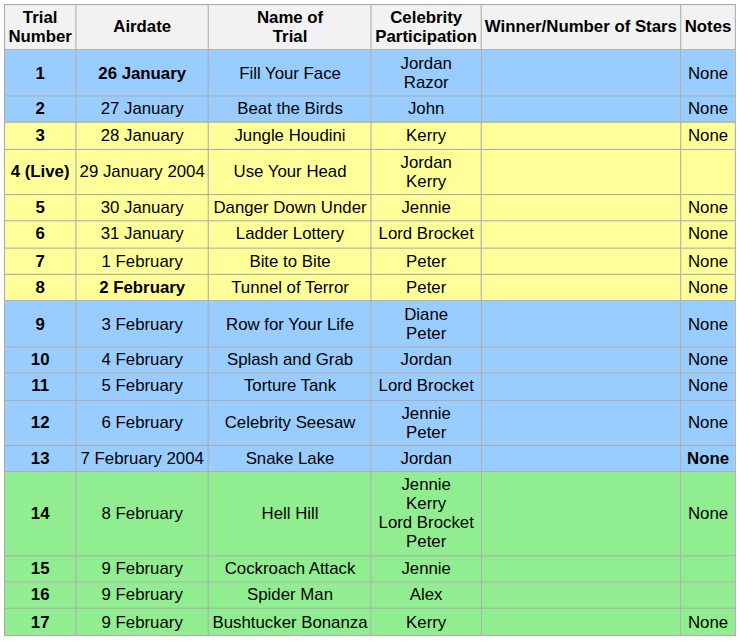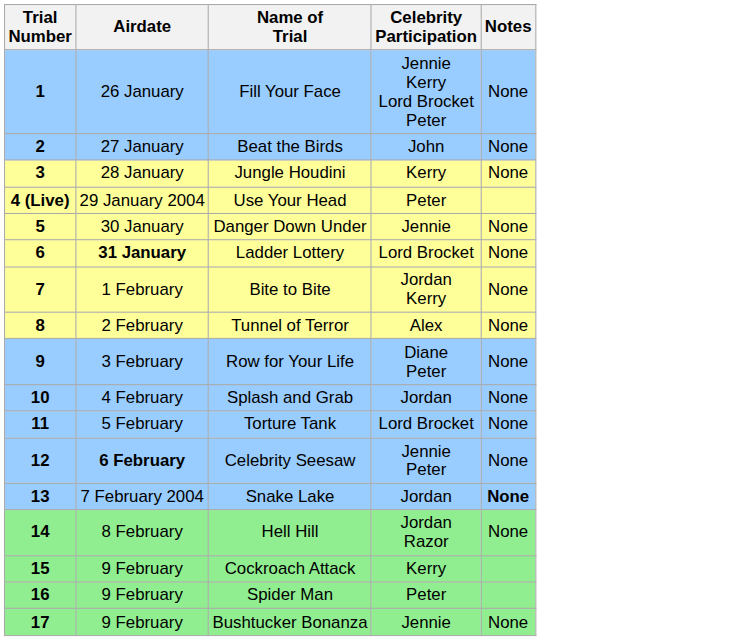- column: Winner/Number of Stars
Fill Your Face | Airdate: bold -> normal
Fill Your Face | Celebrity Participation: Jordan Razor -> Jennie Kerry Lord Brocket Peter
Use Your Head | Celebrity Participation: Jordan Kerry -> Peter
Ladder Lottery | Airdate: normal -> bold
Bite to Bite | Celebrity Participation: Peter -> Jordan Kerry
Tunnel of Terror | Airdate: bold -> normal
Tunnel of Terror | Celebrity Participation: Peter -> Alex
Celebrity Seesaw | Airdate: normal -> bold
Hell Hill | Celebrity Participation: Jennie Kerry Lord Brocket Peter -> Jordan Razor
Cockroach Attack | Celebrity Participation: Jennie -> Kerry
Spider Man | Celebrity Participation: Alex -> Peter
Bushtucker Bonanza | Celebrity Participation: Kerry -> Jennie
